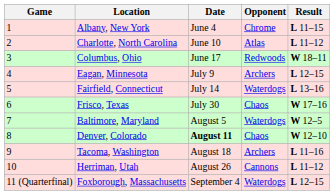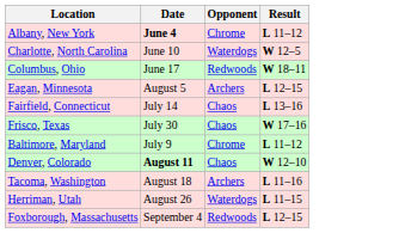- column: Game | 1 | 2 | 3 | 4 | 5 | 6 | 7 | 8 | 9 | 10 | 11 (Quarterfinal)
Albany, New York | Date: normal -> bold
Albany, New York | Result: L 11–15 -> L 11–12
Charlotte, North Carolina | Opponent: Atlas -> Waterdogs
Charlotte, North Carolina | Result: L 11–12 -> W 12–5
Eagan, Minnesota | Date: July 9 -> August 5
Fairfield, Connecticut | Opponent: Waterdogs -> Chaos
Baltimore, Maryland | Date: August 5 -> July 9
Baltimore, Maryland | Opponent: Waterdogs -> Chrome
Baltimore, Maryland | Result: W 12–5 -> L 11–12
Herriman, Utah | Opponent: Cannons -> Waterdogs
Herriman, Utah | Result: L 11–12 -> L 11–15
Foxborough, Massachusetts | Opponent: Waterdogs -> Redwoods
